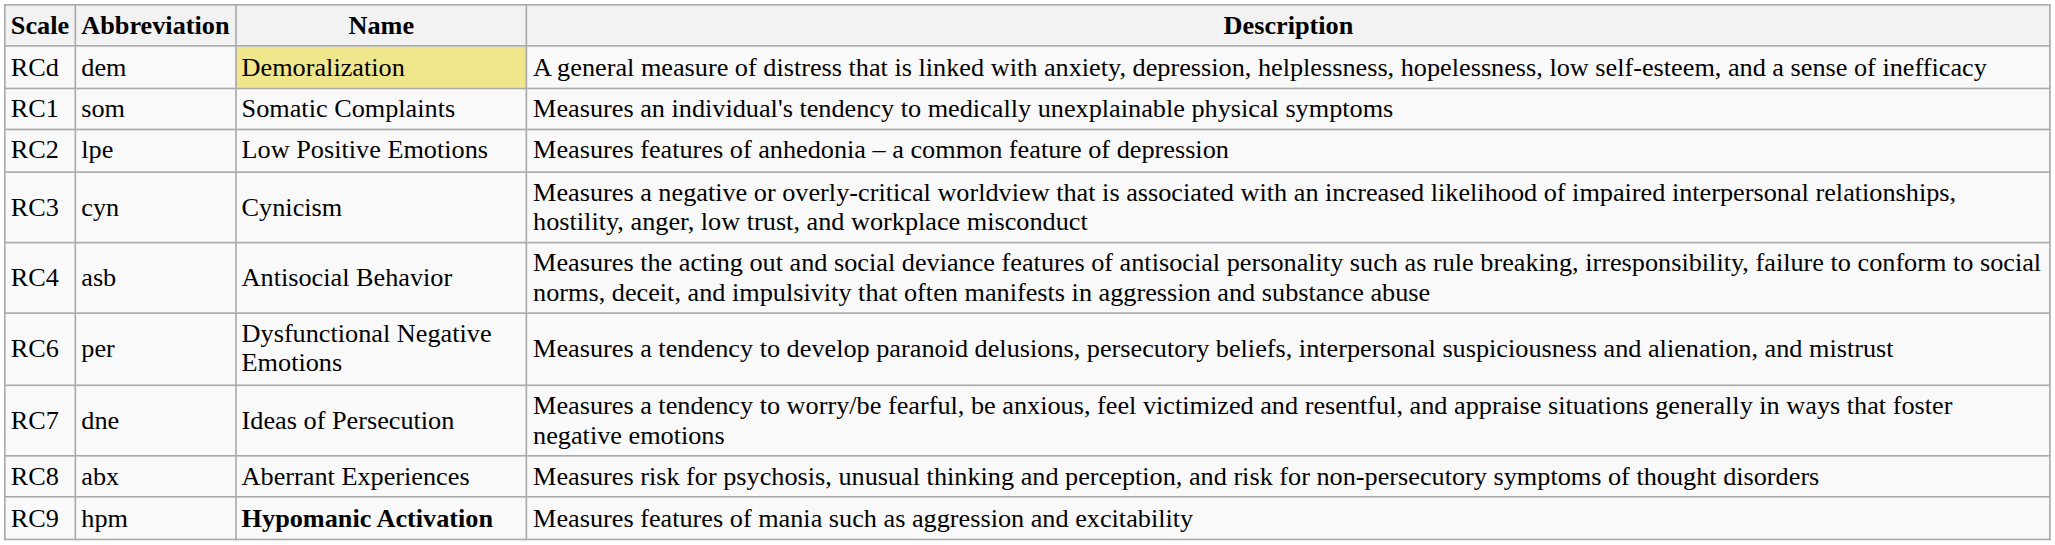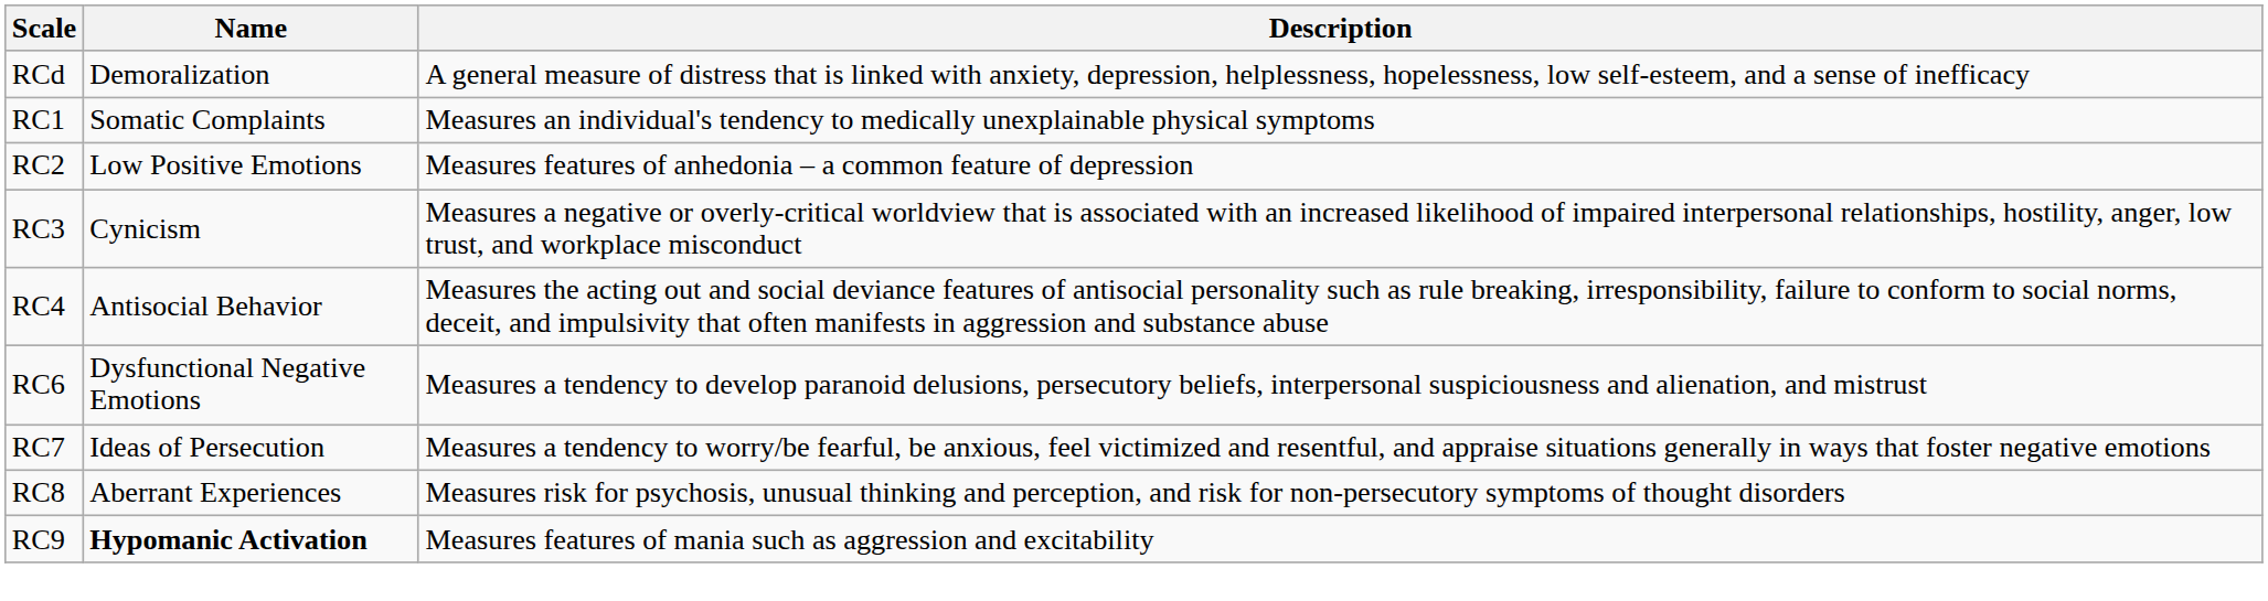- column: Abbreviation | dem | som | lpe | cyn | asb | per | dne | abx | hpm
RCd | Name: khaki background -> no background
